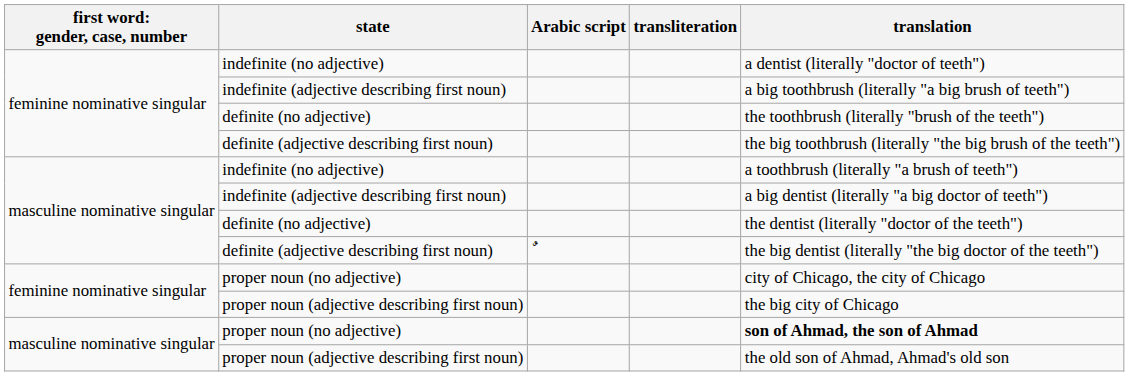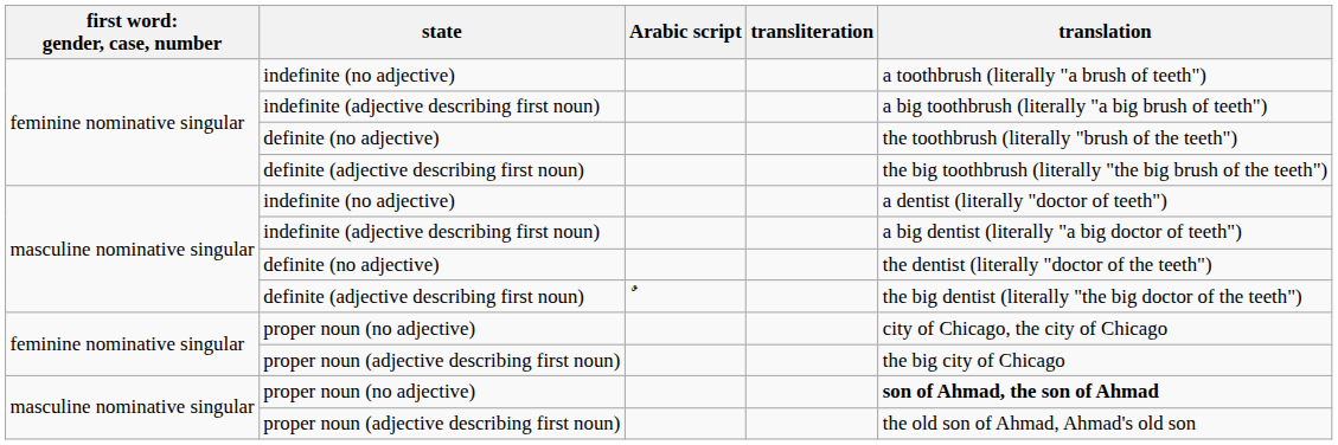feminine nominative singular / indefinite (no adjective) | translation: a dentist (literally "doctor of teeth") -> a toothbrush (literally "a brush of teeth")
masculine nominative singular / indefinite (no adjective) | translation: a toothbrush (literally "a brush of teeth") -> a dentist (literally "doctor of teeth")
